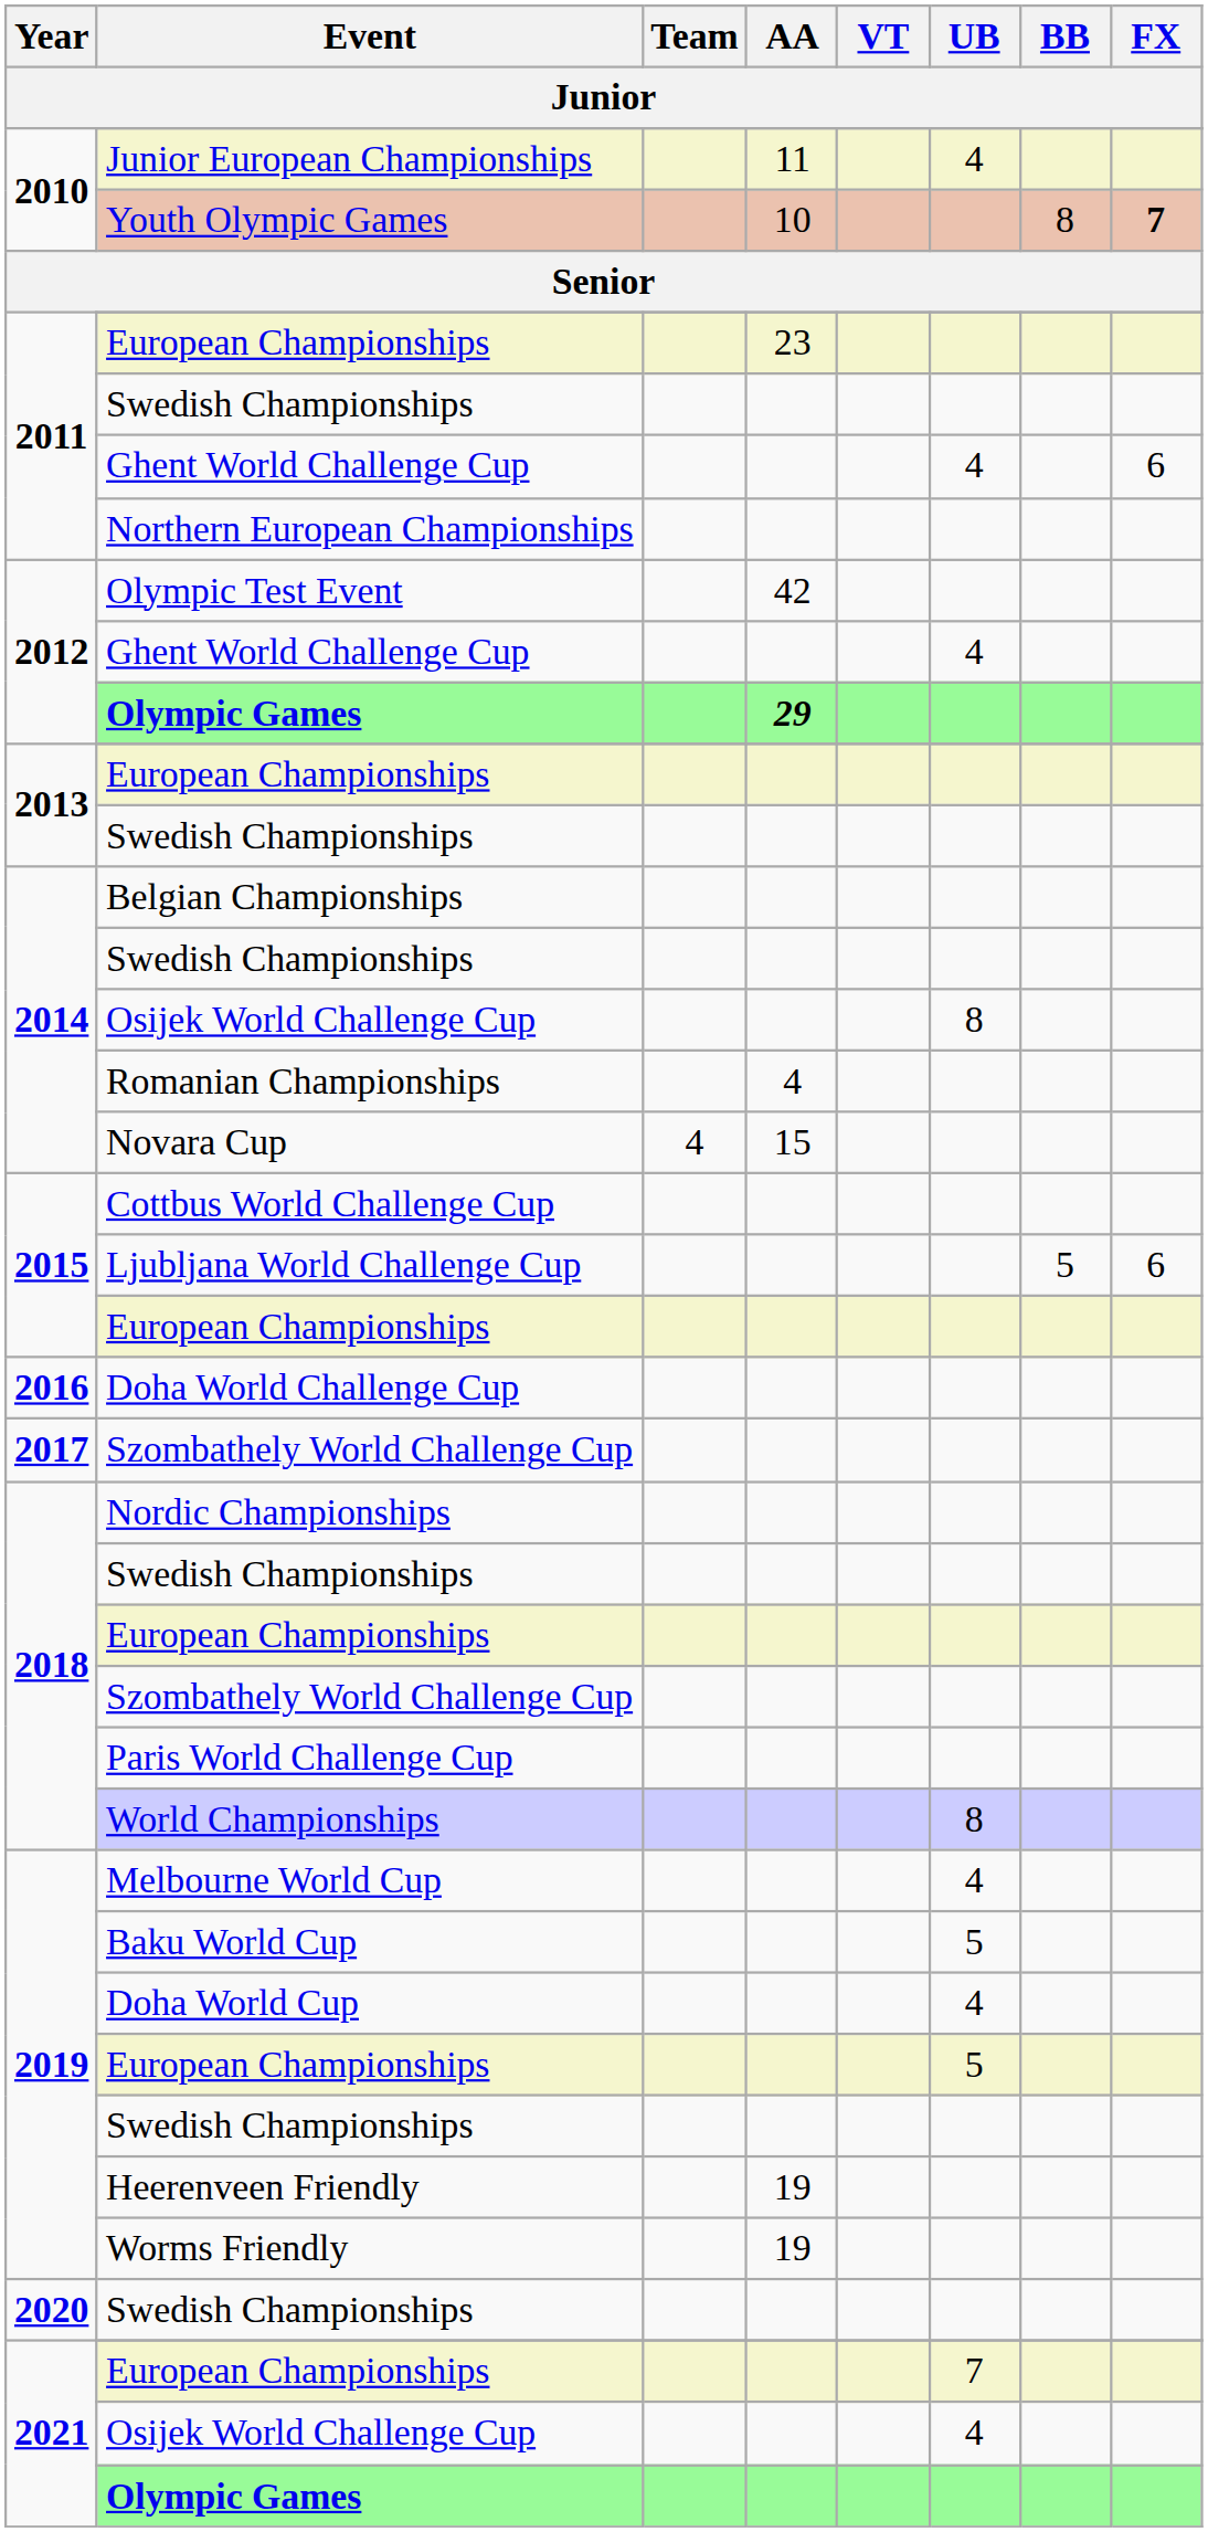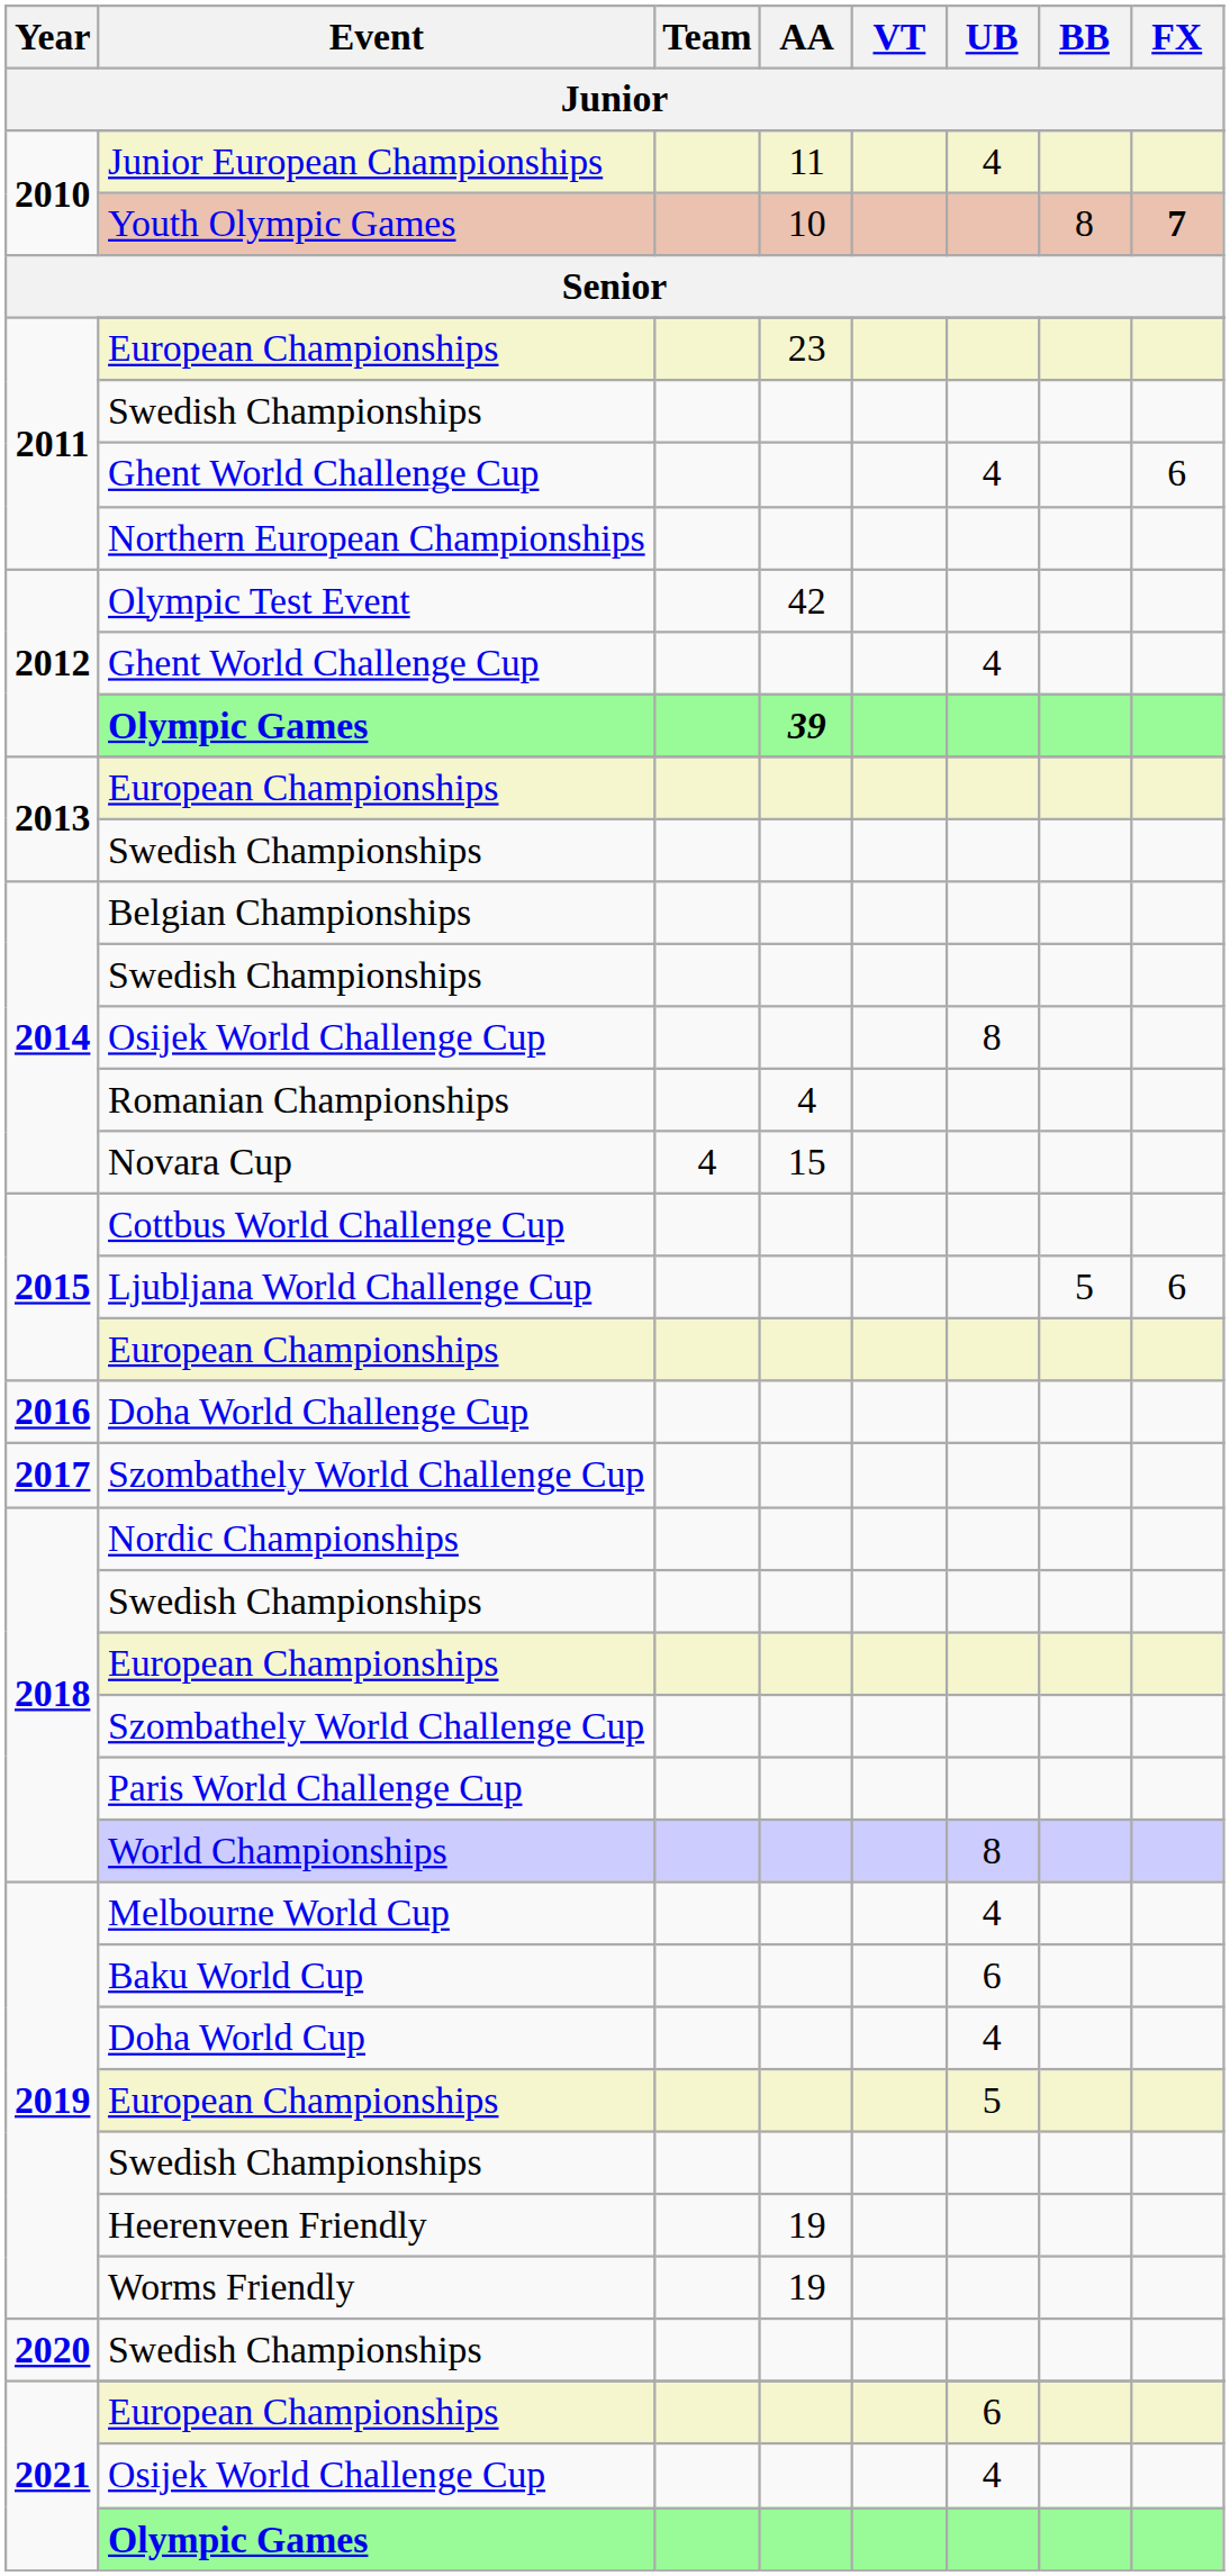2012 / Olympic Games | AA: 29 -> 39
Baku World Cup | UB: 5 -> 6
2021 / European Championships | UB: 7 -> 6
